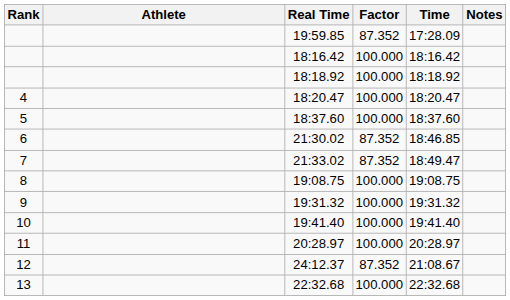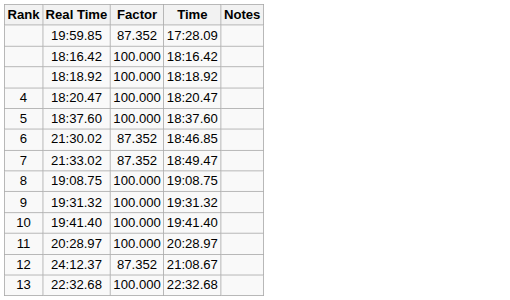- column: Athlete
